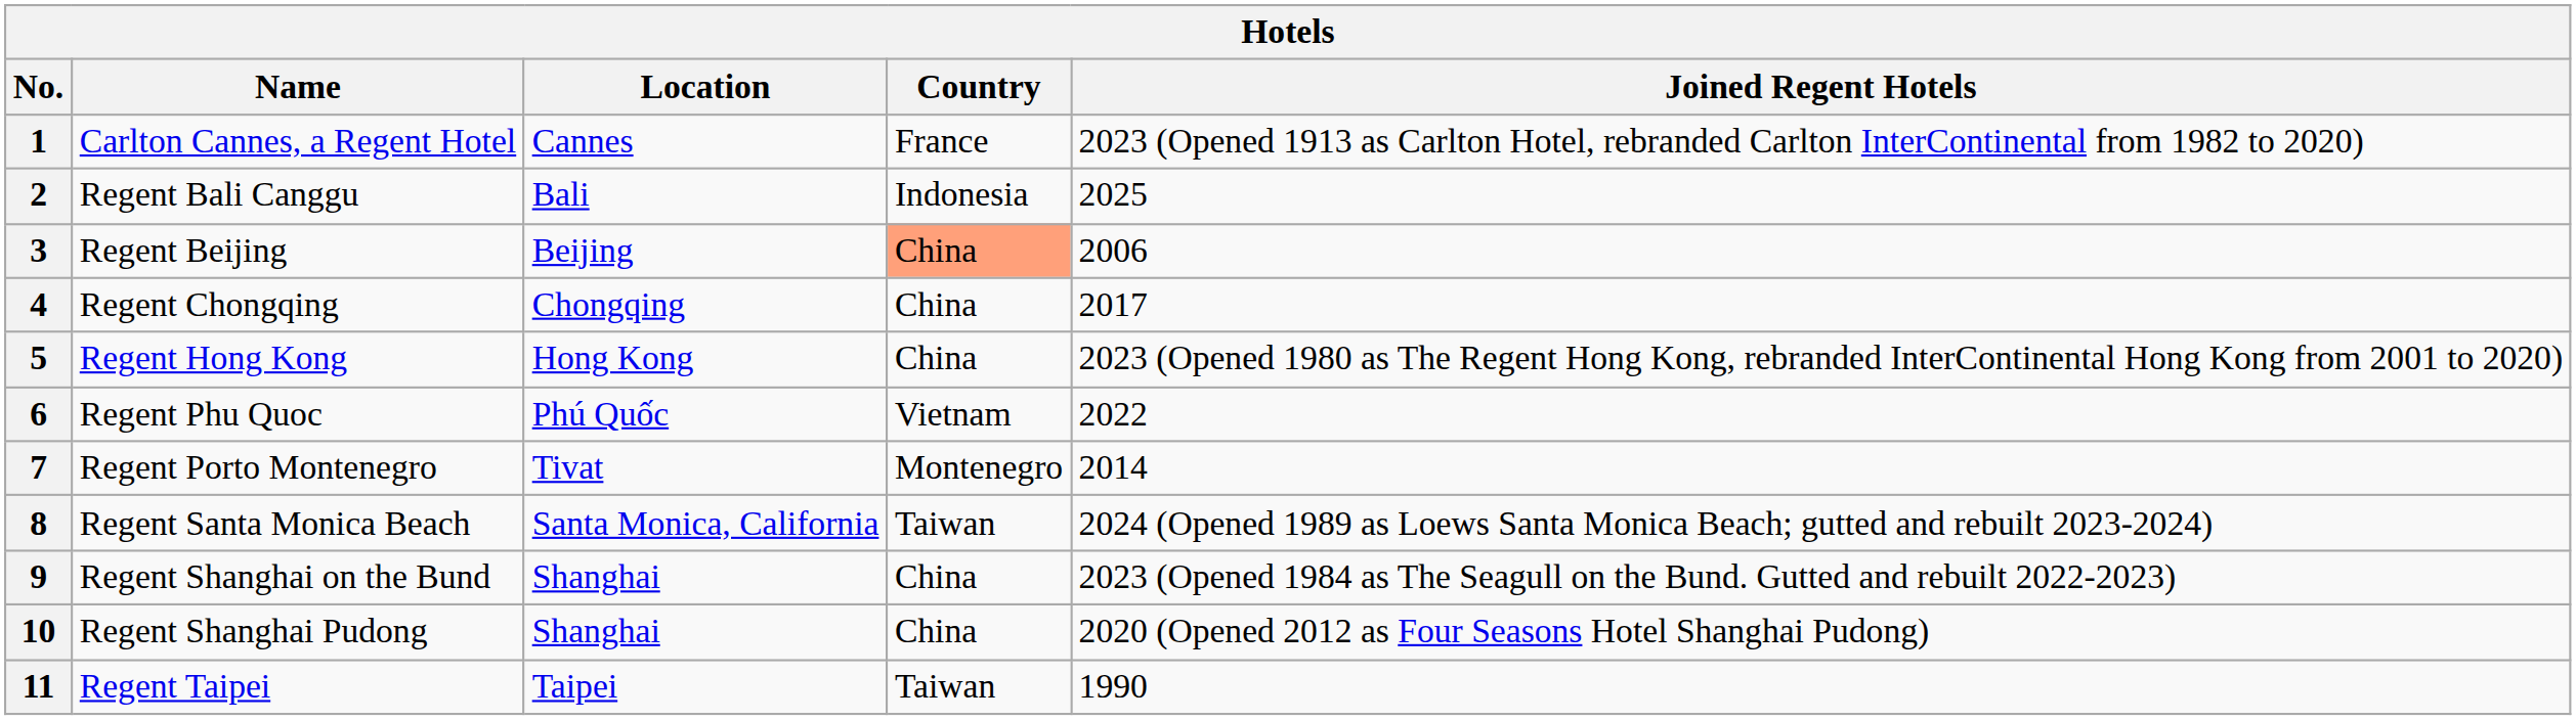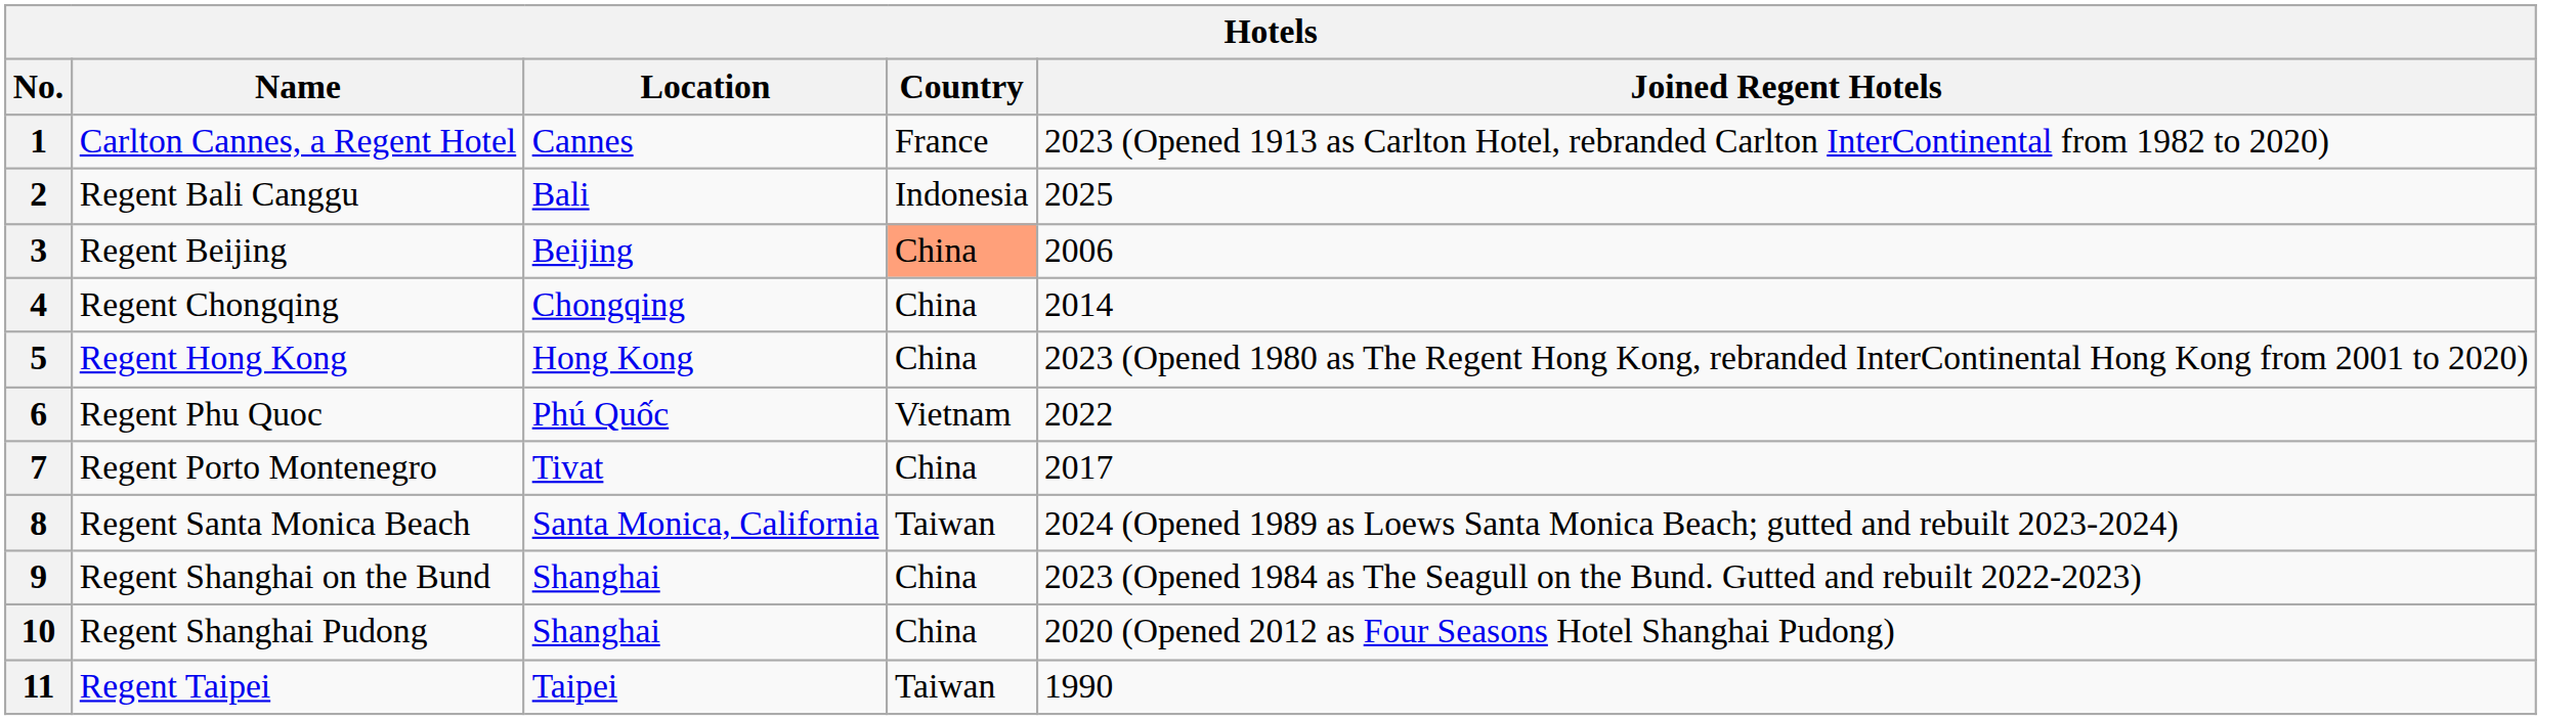4 | Joined Regent Hotels: 2017 -> 2014
7 | Country: Montenegro -> China
7 | Joined Regent Hotels: 2014 -> 2017
